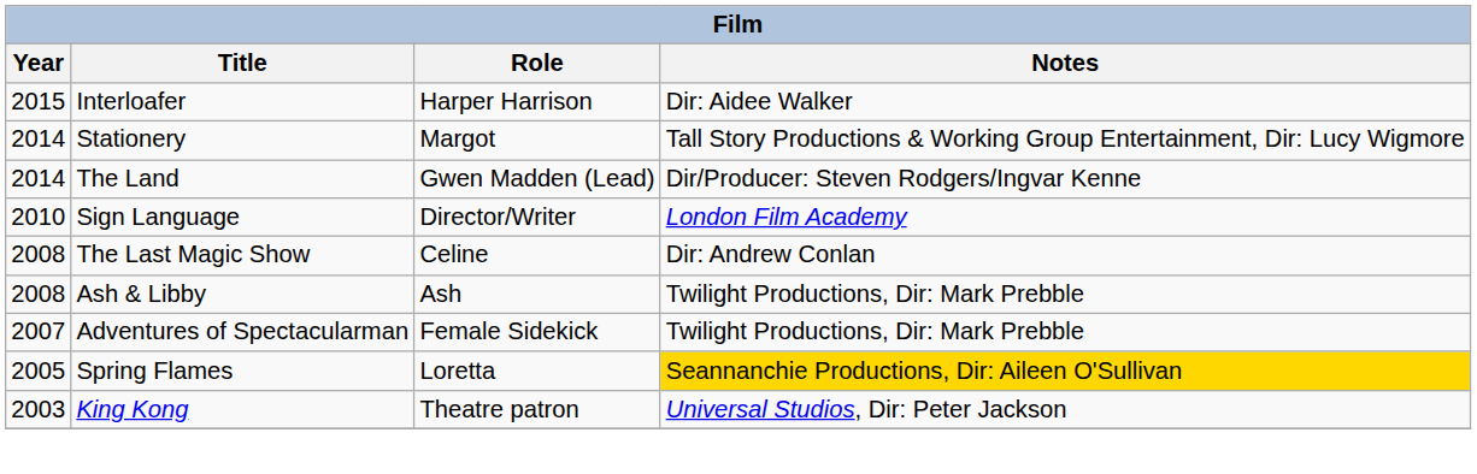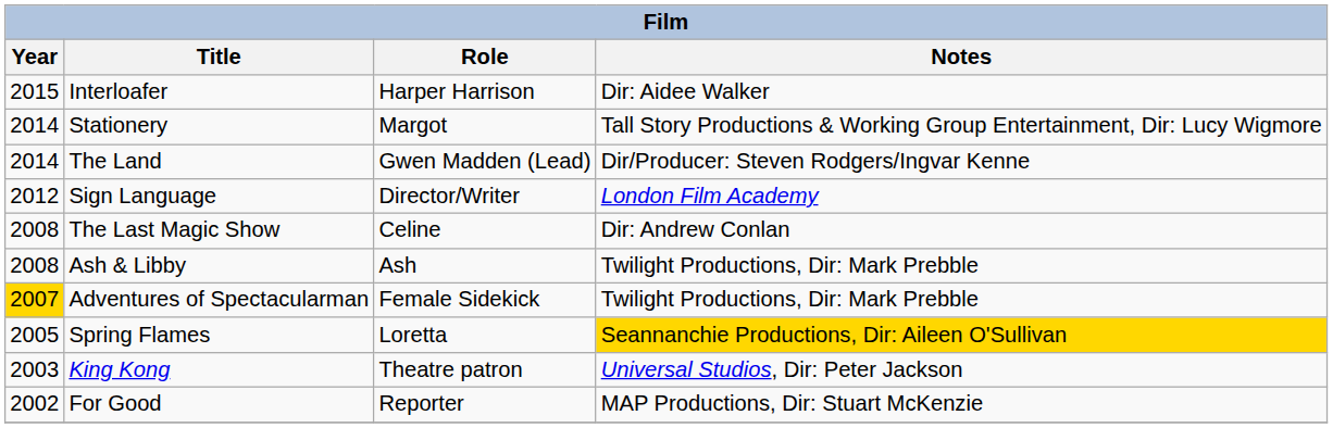Sign Language | Year: 2010 -> 2012
Adventures of Spectacularman | Year: no background -> gold background
+ row: 2002 | For Good | Reporter | MAP Productions, Dir: Stuart McKenzie
